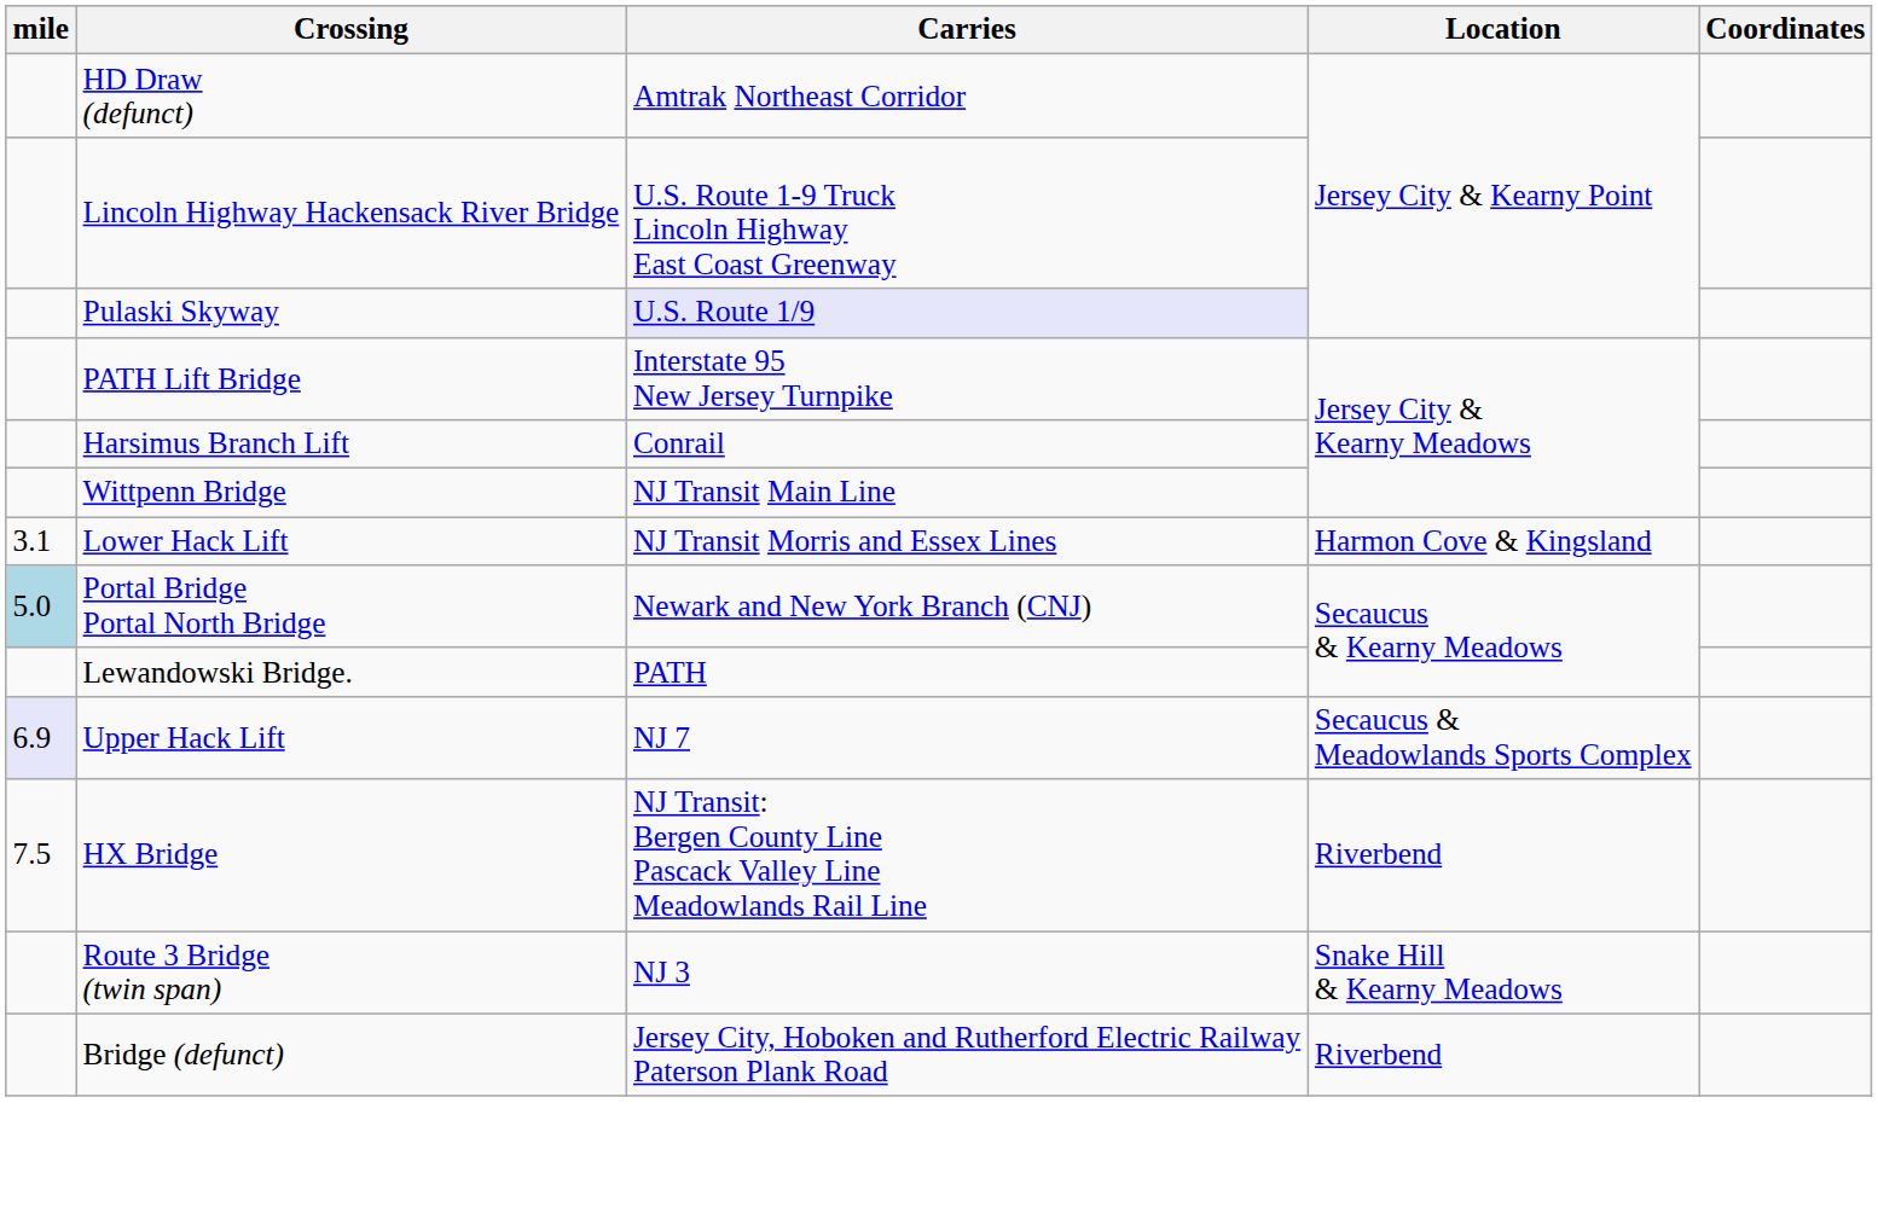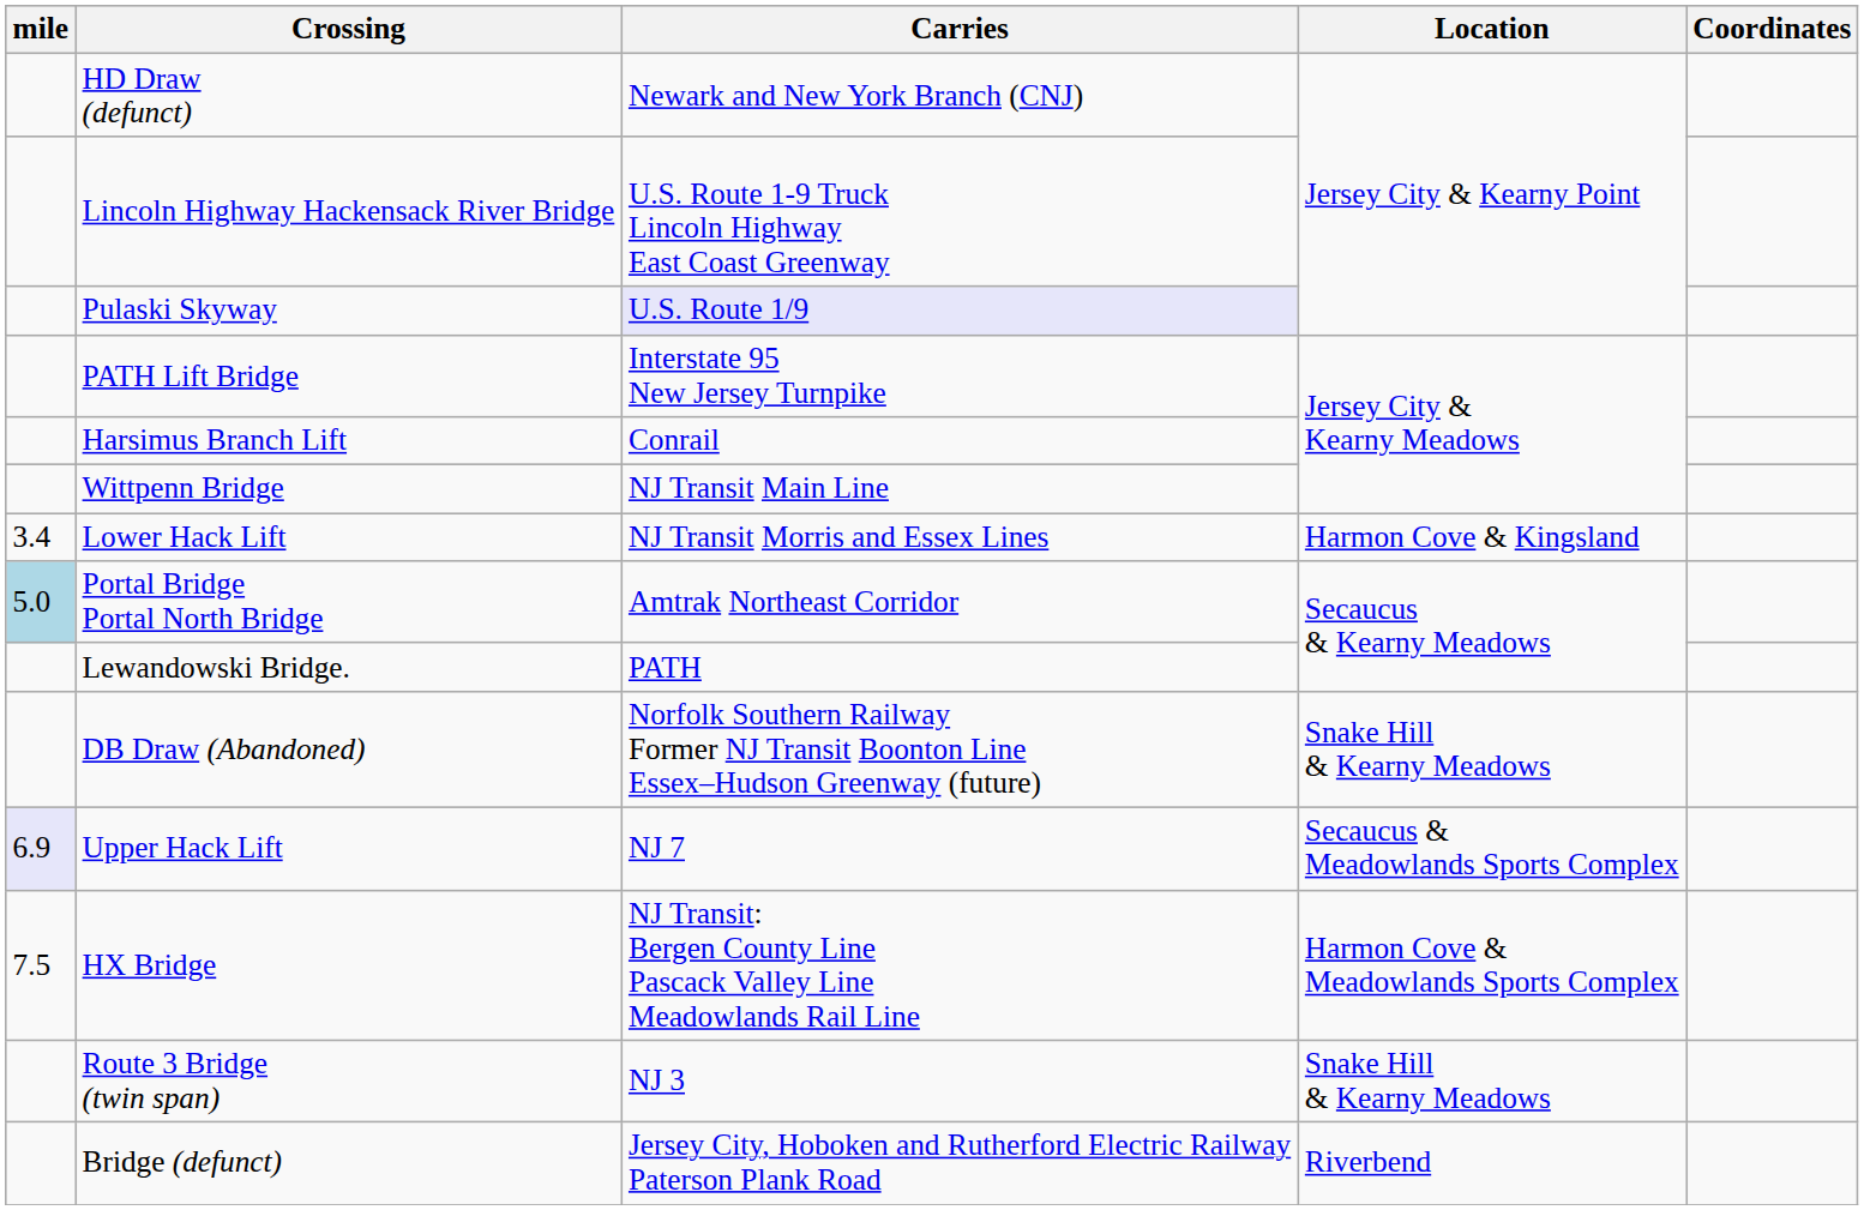HD Draw (defunct) | Carries: Amtrak Northeast Corridor -> Newark and New York Branch (CNJ)
Lower Hack Lift | mile: 3.1 -> 3.4
Portal Bridge Portal North Bridge | Carries: Newark and New York Branch (CNJ) -> Amtrak Northeast Corridor
+ row: DB Draw (Abandoned) | Norfolk Southern Railway Former NJ Transit Boonton Line Essex–Hudson Greenway (future) | Snake Hill & Kearny Meadows
HX Bridge | Location: Riverbend -> Harmon Cove & Meadowlands Sports Complex
